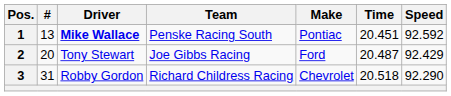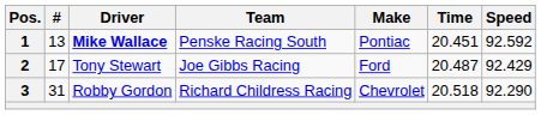2 | #: 20 -> 17
